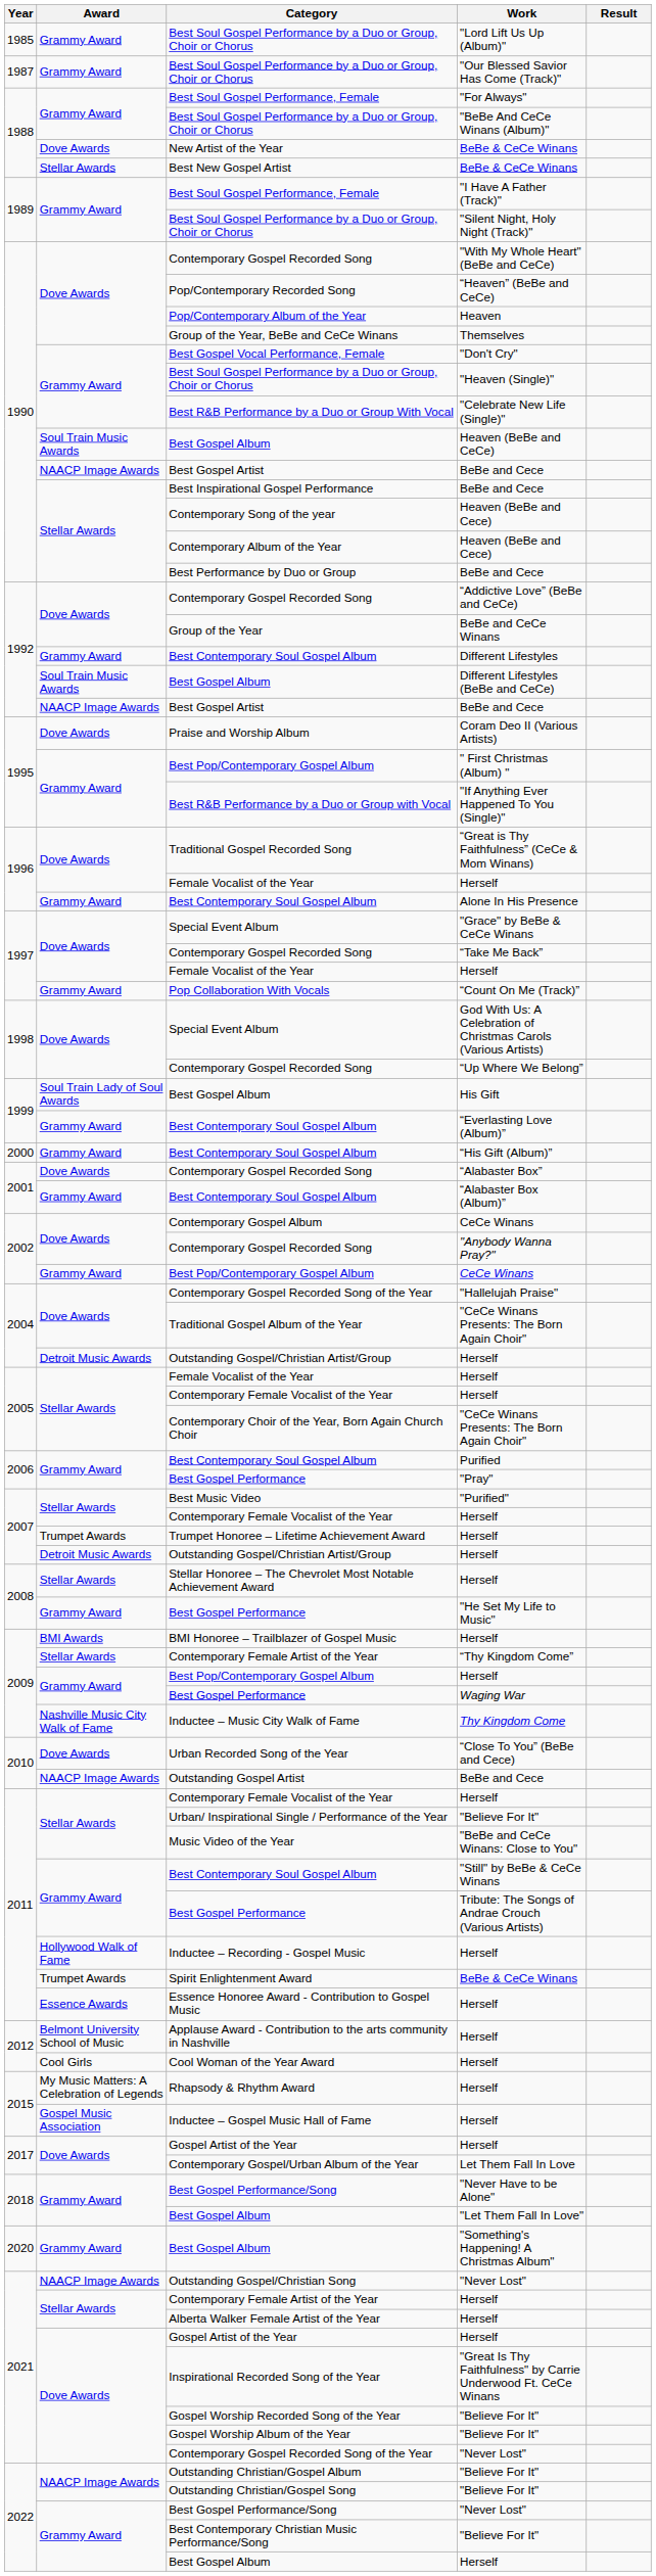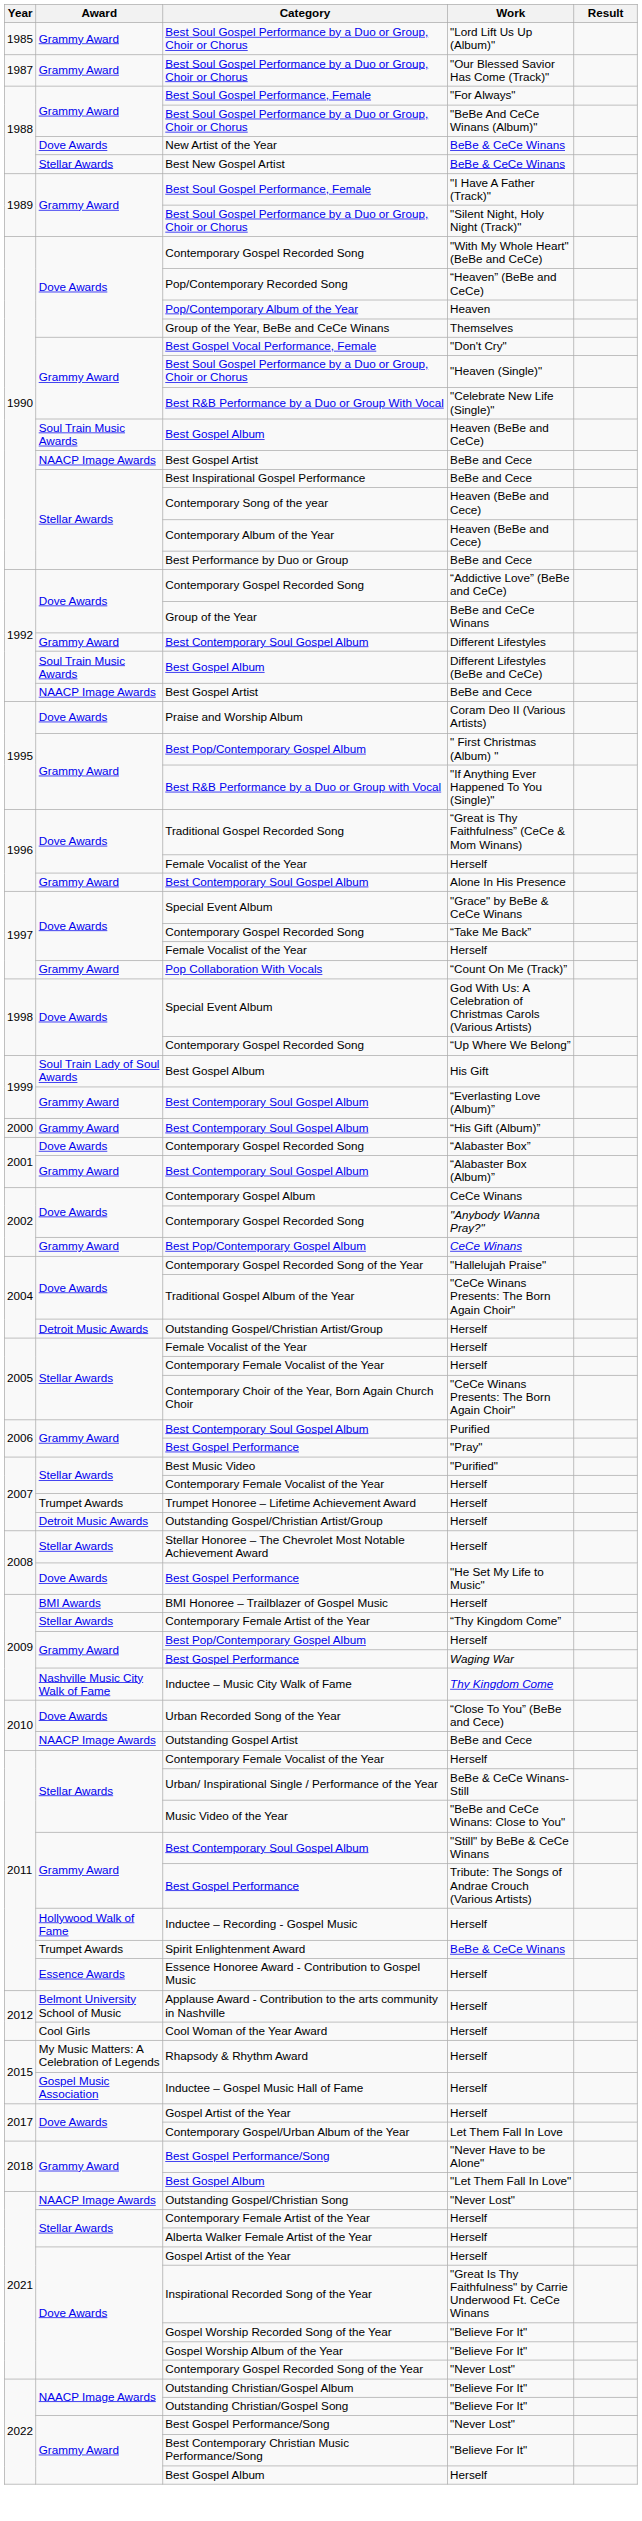2008 / Best Gospel Performance | Award: Grammy Award -> Dove Awards
Urban/ Inspirational Single / Performance of the Year | Work: "Believe For It" -> BeBe & CeCe Winans-Still
- row: 2020 | Grammy Award | Best Gospel Album | "Something's Happening! A Christmas Album"
